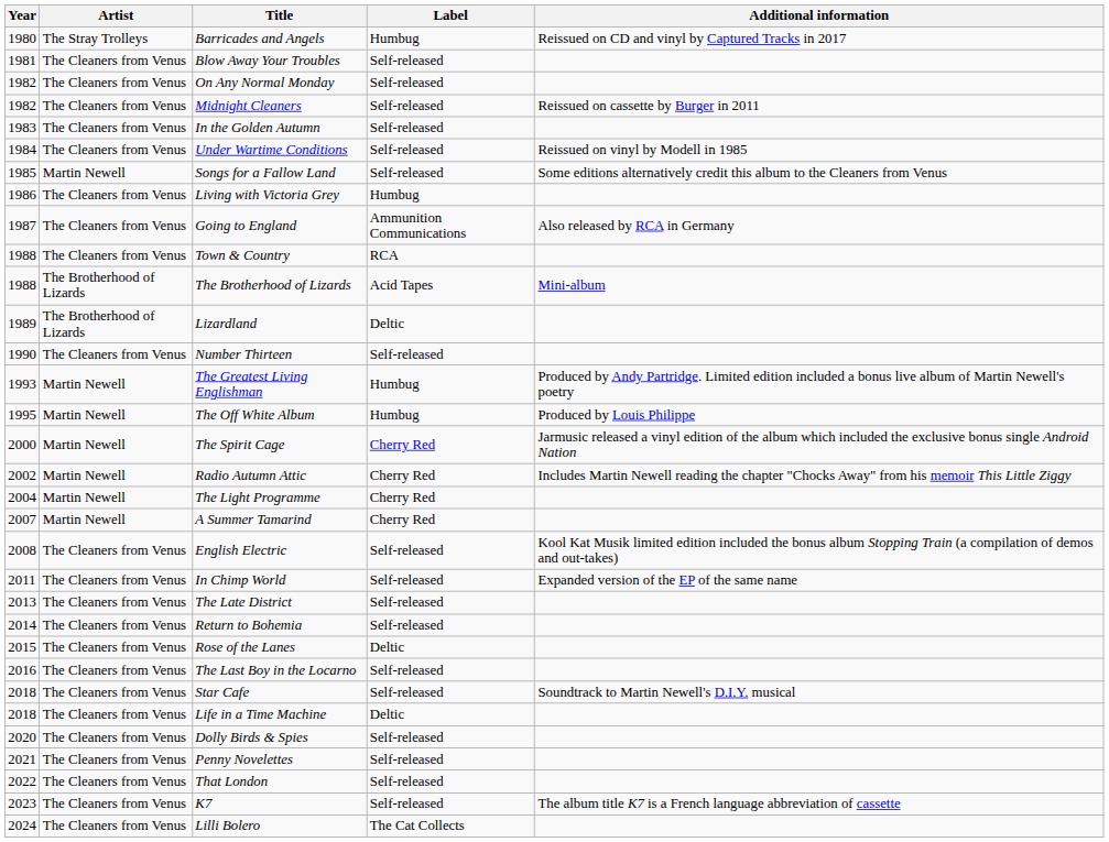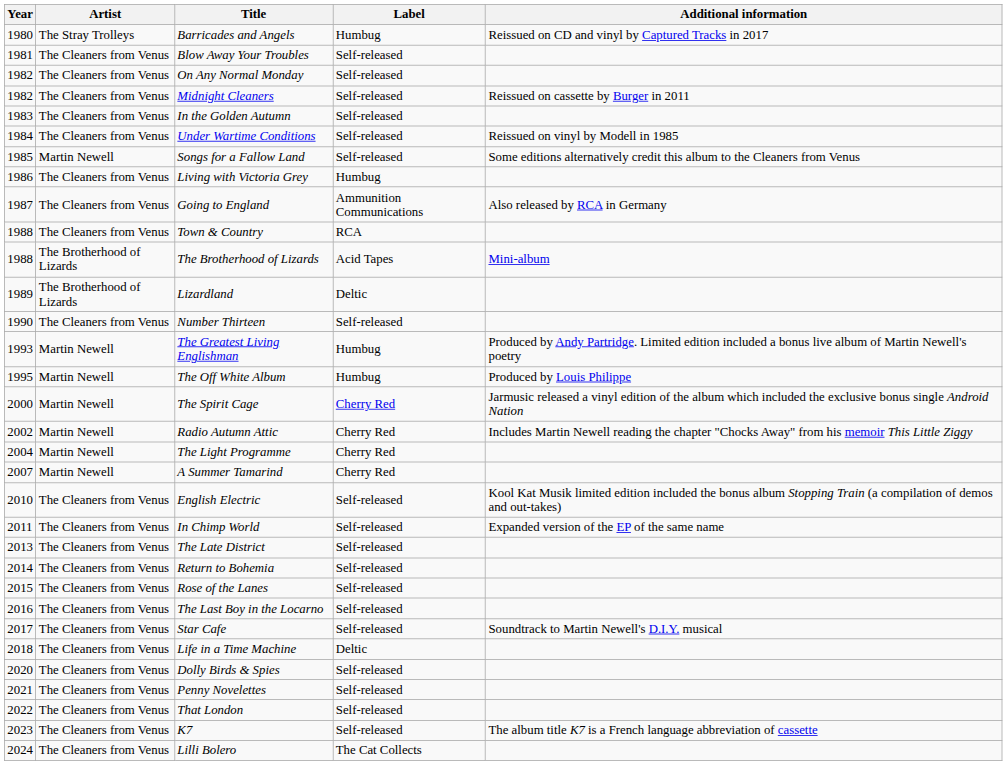English Electric | Year: 2008 -> 2010
Rose of the Lanes | Label: Deltic -> Self-released
Star Cafe | Year: 2018 -> 2017
